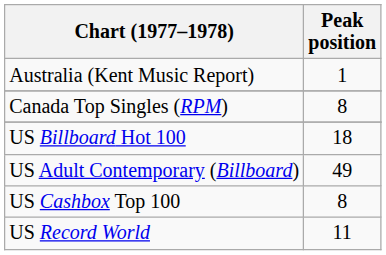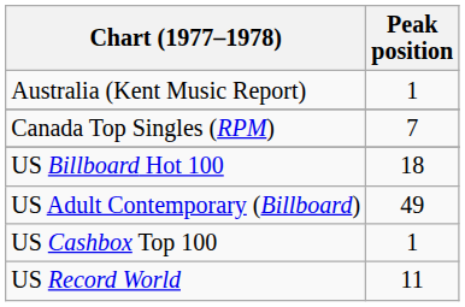Canada Top Singles (RPM) | Peak position: 8 -> 7
US Cashbox Top 100 | Peak position: 8 -> 1
